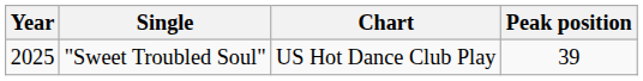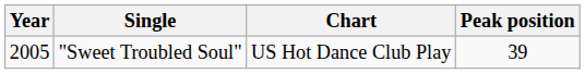"Sweet Troubled Soul" | Year: 2025 -> 2005
